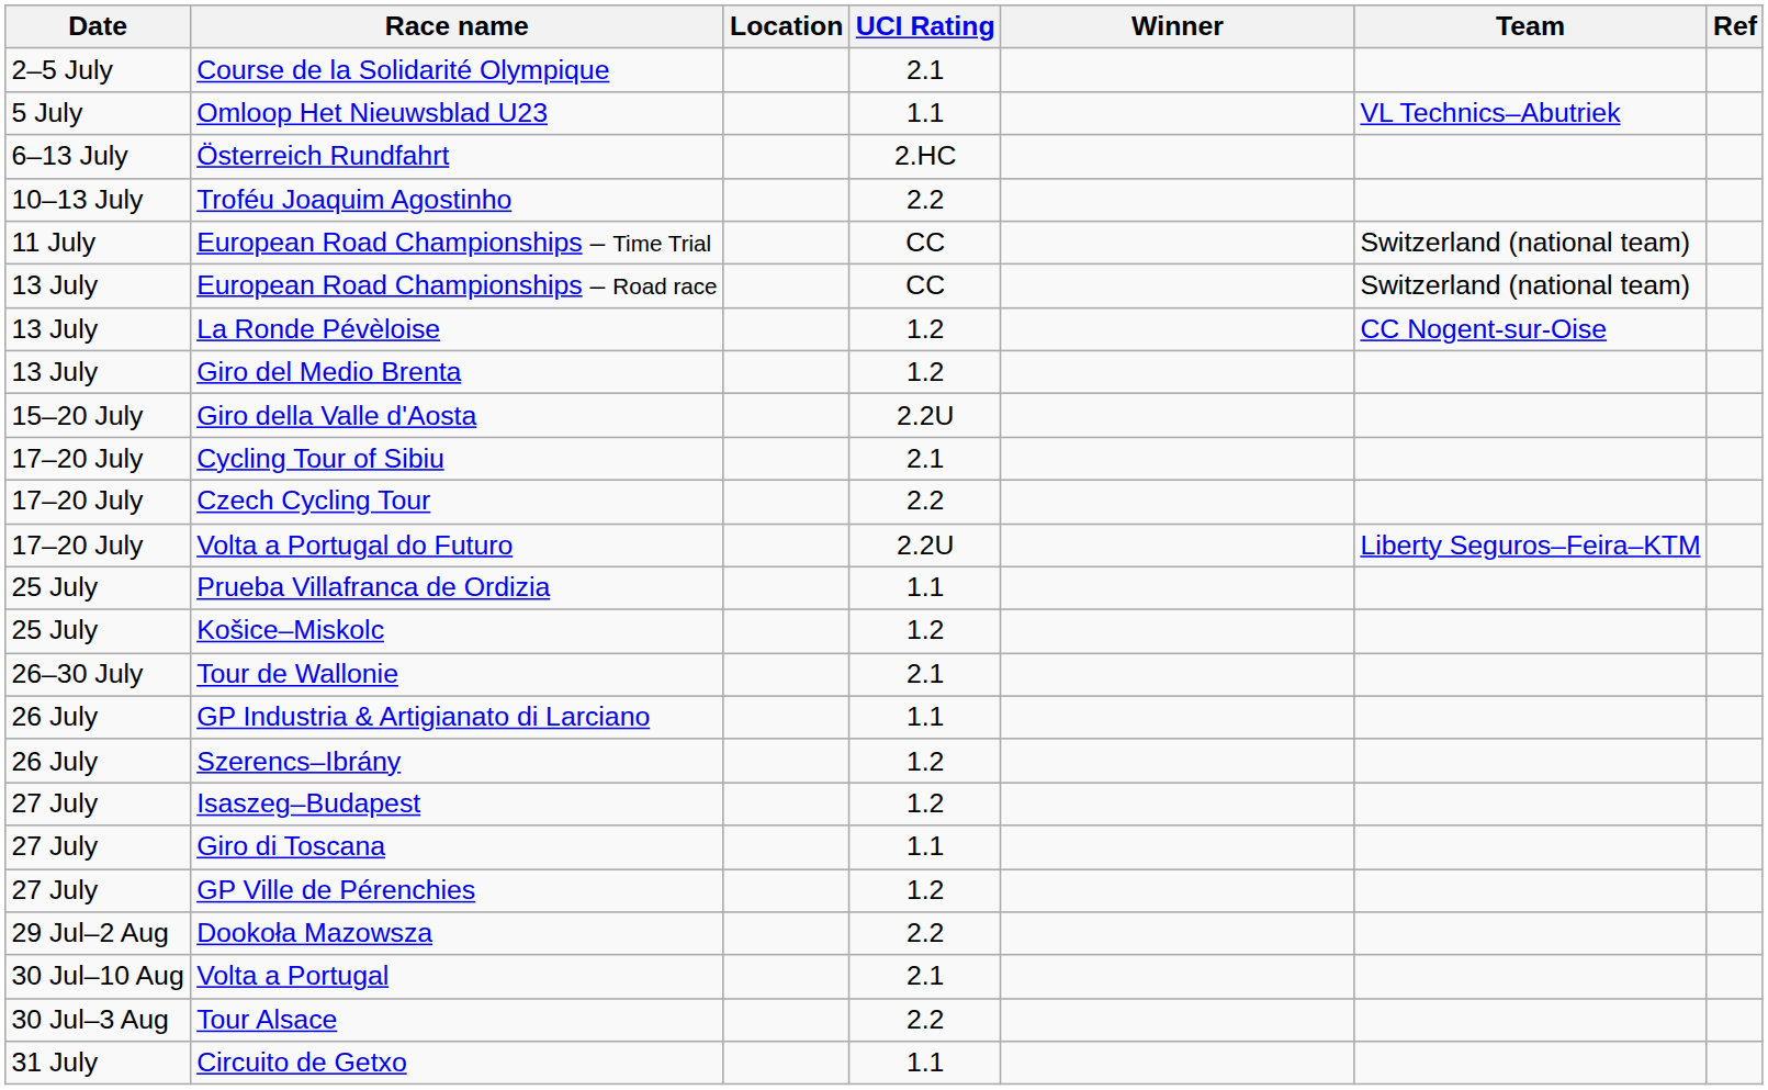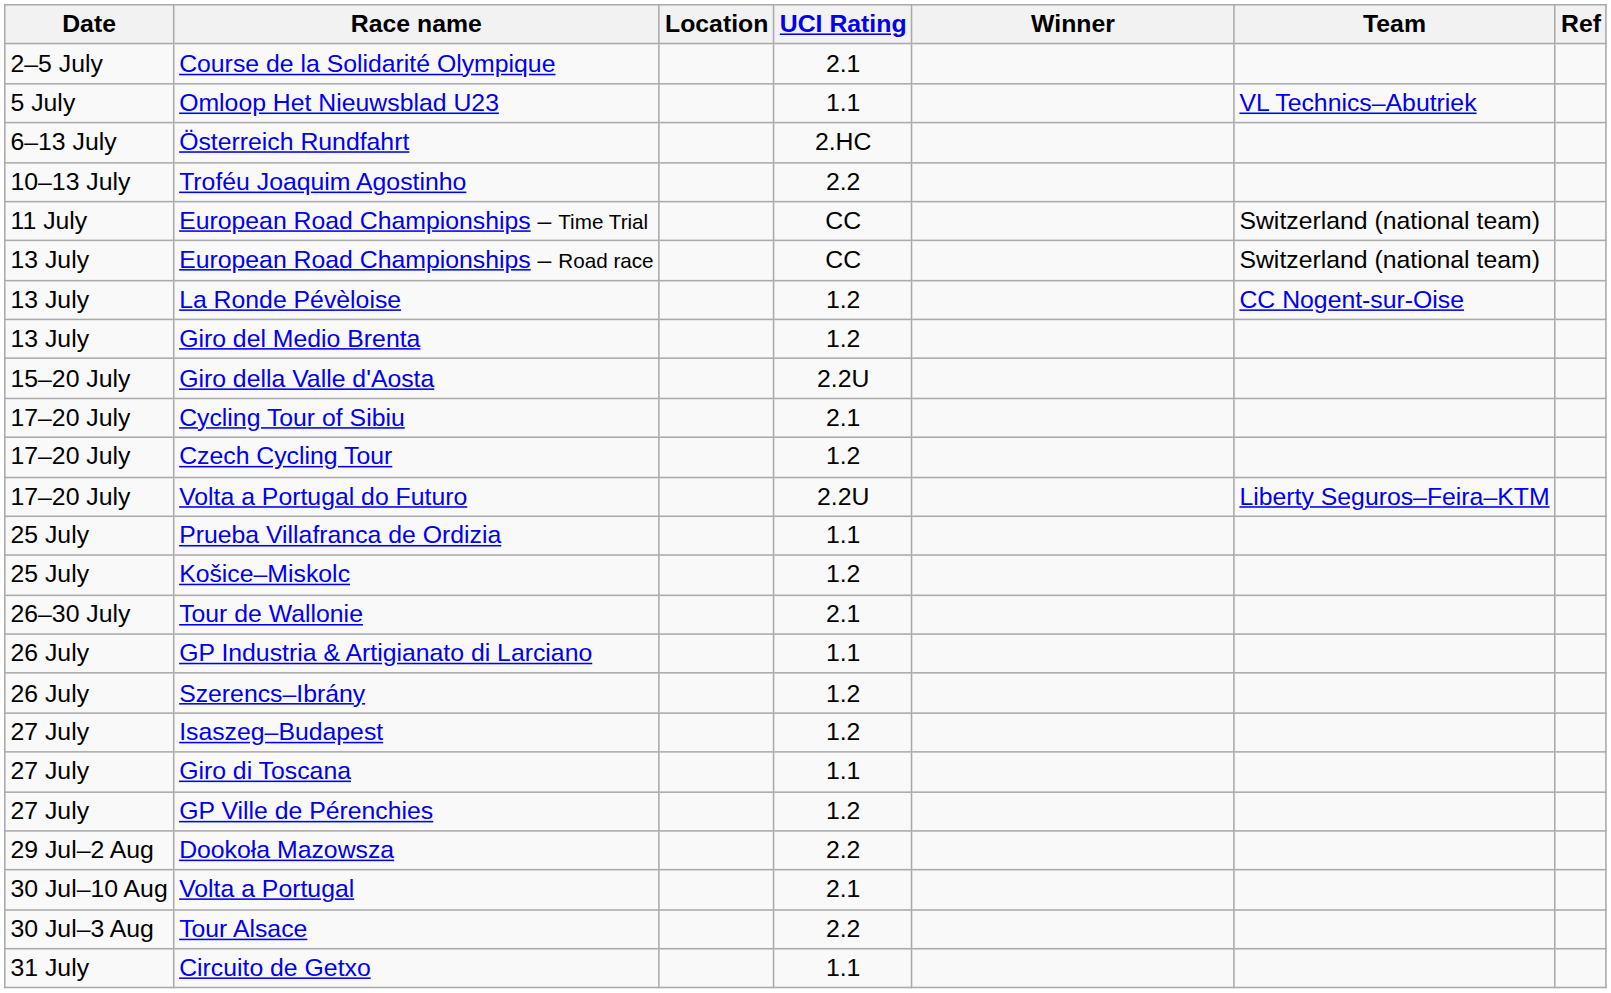Czech Cycling Tour | UCI Rating: 2.2 -> 1.2
